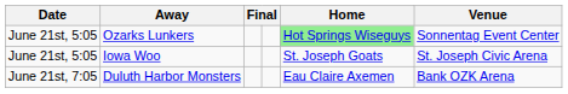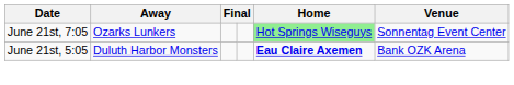Ozarks Lunkers | Date: June 21st, 5:05 -> June 21st, 7:05
- row: June 21st, 5:05 | Iowa Woo | St. Joseph Goats | St. Joseph Civic Arena
Duluth Harbor Monsters | Date: June 21st, 7:05 -> June 21st, 5:05
Duluth Harbor Monsters | Home: normal -> bold
